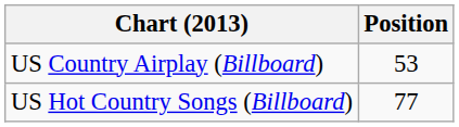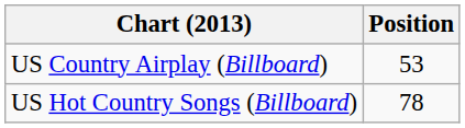US Hot Country Songs (Billboard) | Position: 77 -> 78
